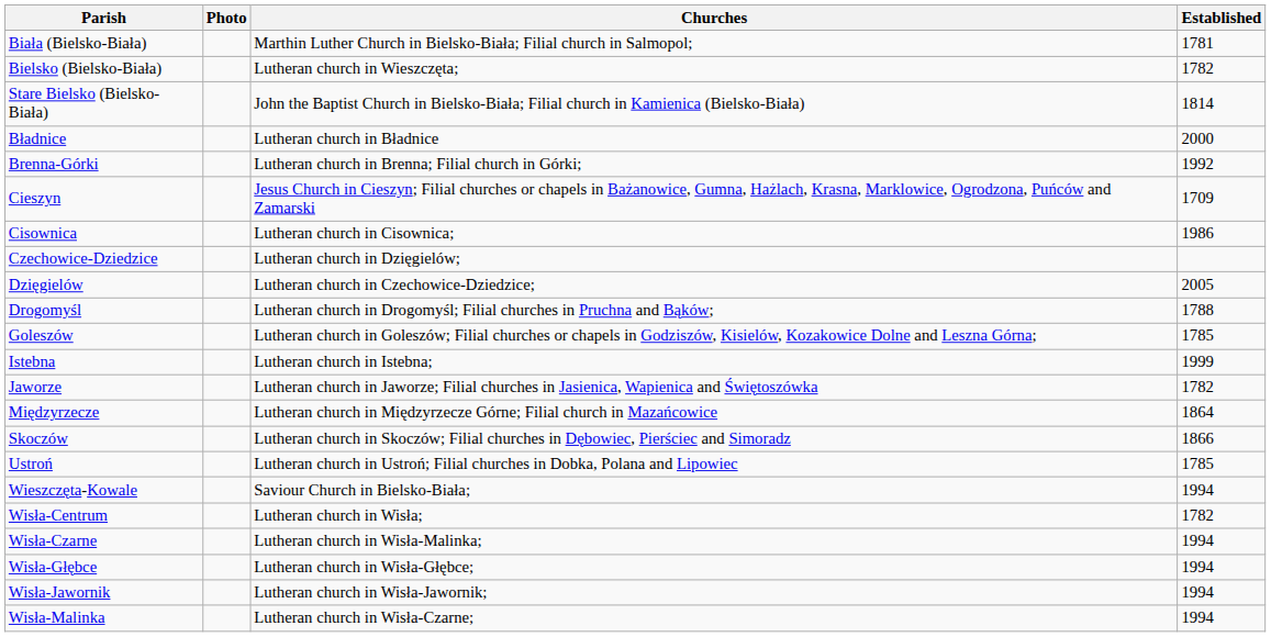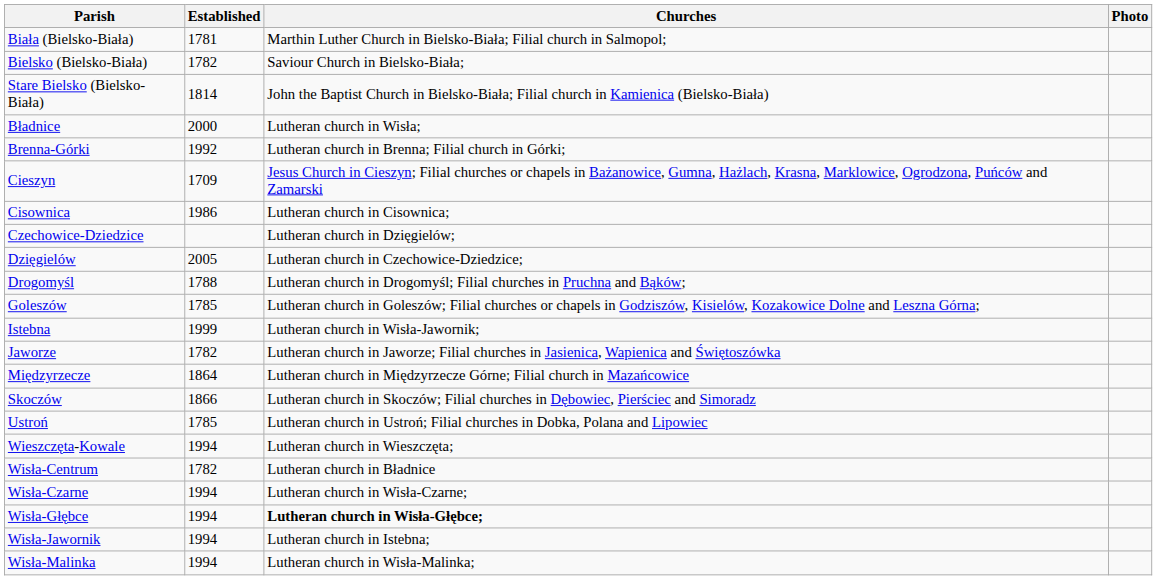columns swapped: Established <-> Photo
Bielsko (Bielsko-Biała) | Churches: Lutheran church in Wieszczęta; -> Saviour Church in Bielsko-Biała;
Bładnice | Churches: Lutheran church in Bładnice -> Lutheran church in Wisła;
Istebna | Churches: Lutheran church in Istebna; -> Lutheran church in Wisła-Jawornik;
Wieszczęta-Kowale | Churches: Saviour Church in Bielsko-Biała; -> Lutheran church in Wieszczęta;
Wisła-Centrum | Churches: Lutheran church in Wisła; -> Lutheran church in Bładnice
Wisła-Czarne | Churches: Lutheran church in Wisła-Malinka; -> Lutheran church in Wisła-Czarne;
Wisła-Głębce | Churches: normal -> bold
Wisła-Jawornik | Churches: Lutheran church in Wisła-Jawornik; -> Lutheran church in Istebna;
Wisła-Malinka | Churches: Lutheran church in Wisła-Czarne; -> Lutheran church in Wisła-Malinka;
